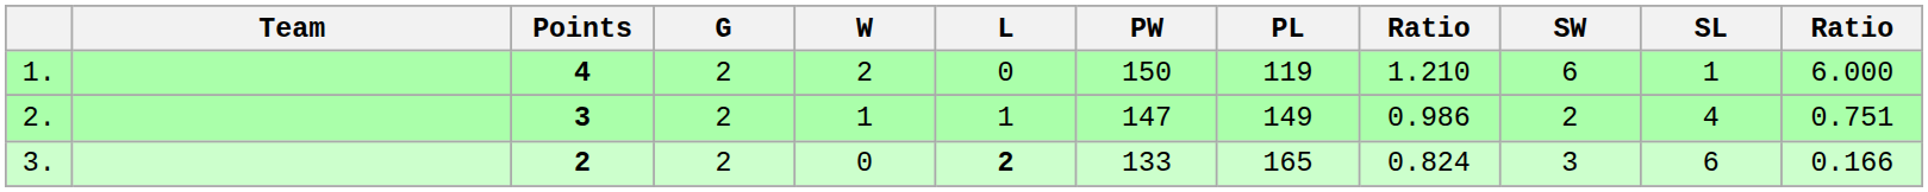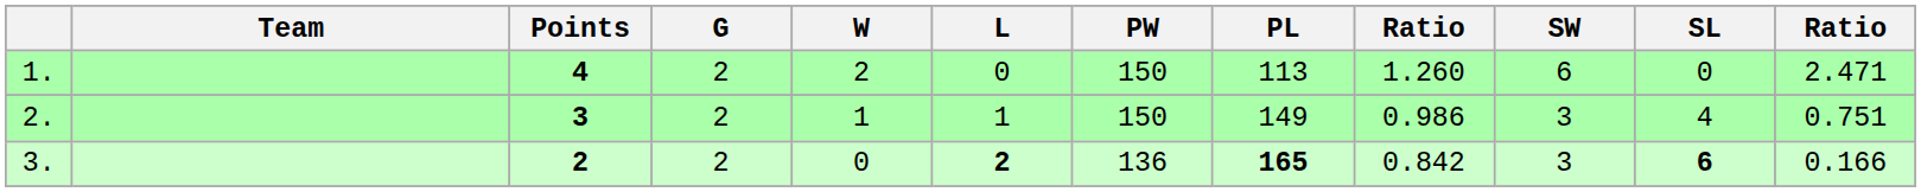1. | PL: 119 -> 113
1. | column 9: 1.210 -> 1.260
1. | SL: 1 -> 0
1. | column 12: 6.000 -> 2.471
2. | PW: 147 -> 150
2. | SW: 2 -> 3
3. | PW: 133 -> 136
3. | PL: normal -> bold
3. | column 9: 0.824 -> 0.842
3. | SL: normal -> bold
